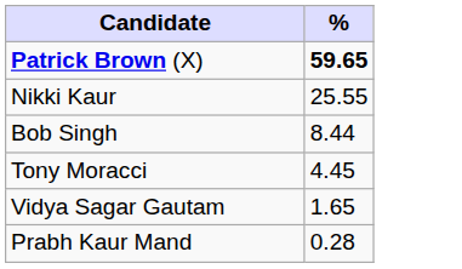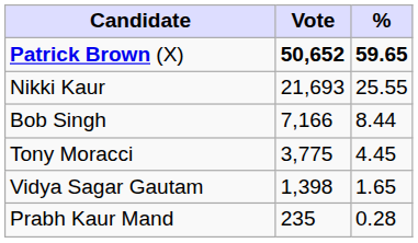+ column: Vote | 50,652 | 21,693 | 7,166 | 3,775 | 1,398 | 235
